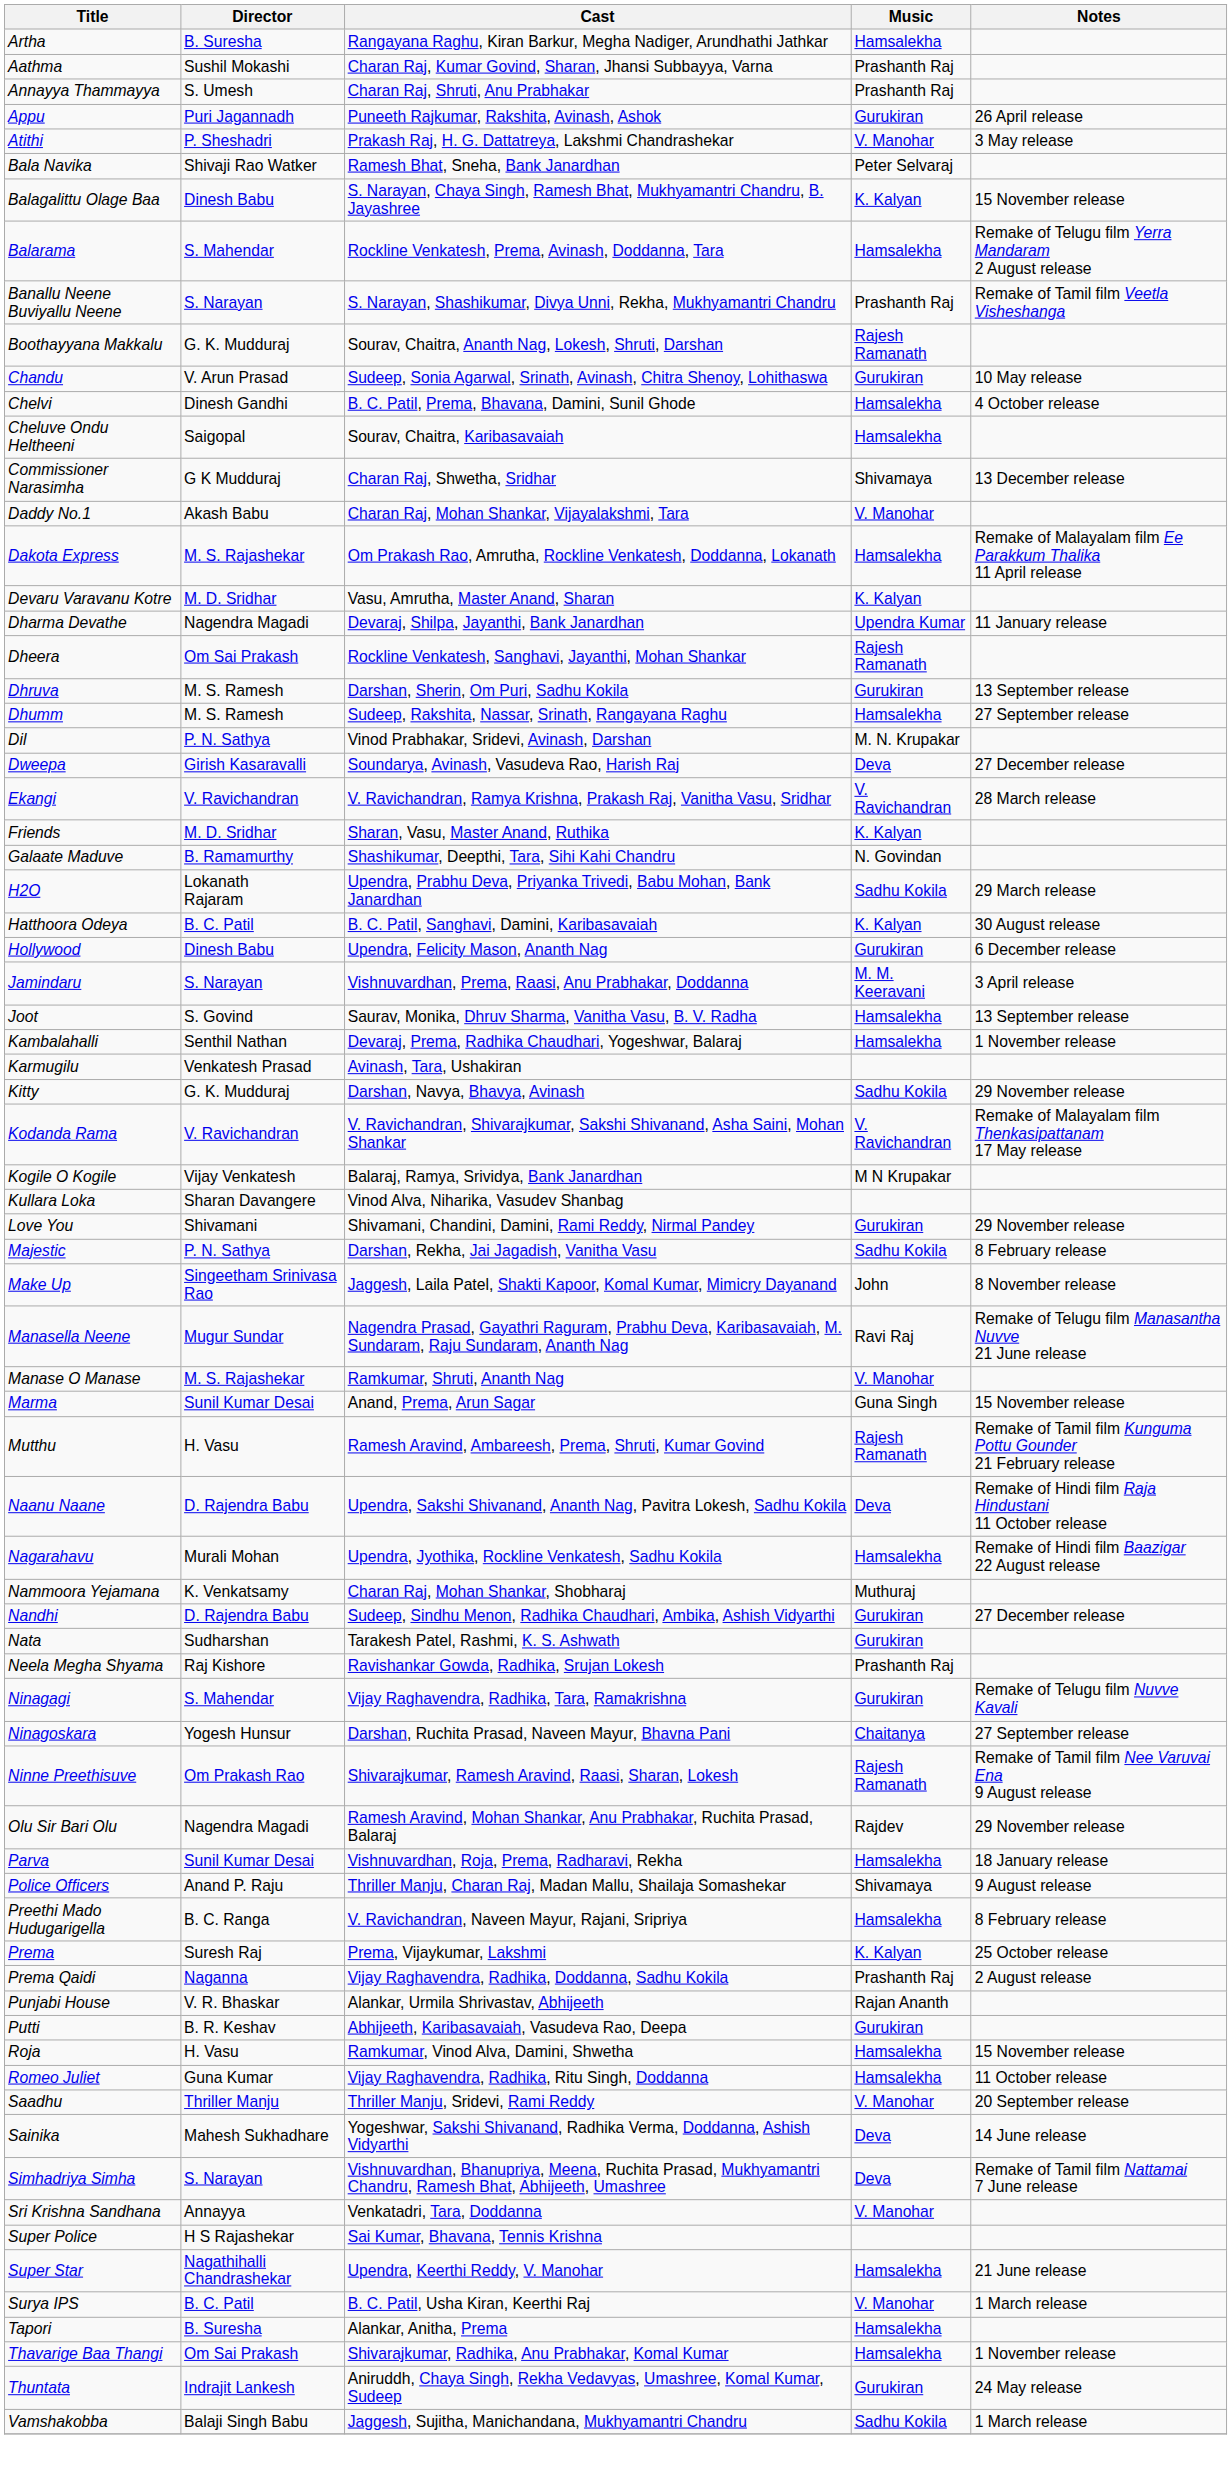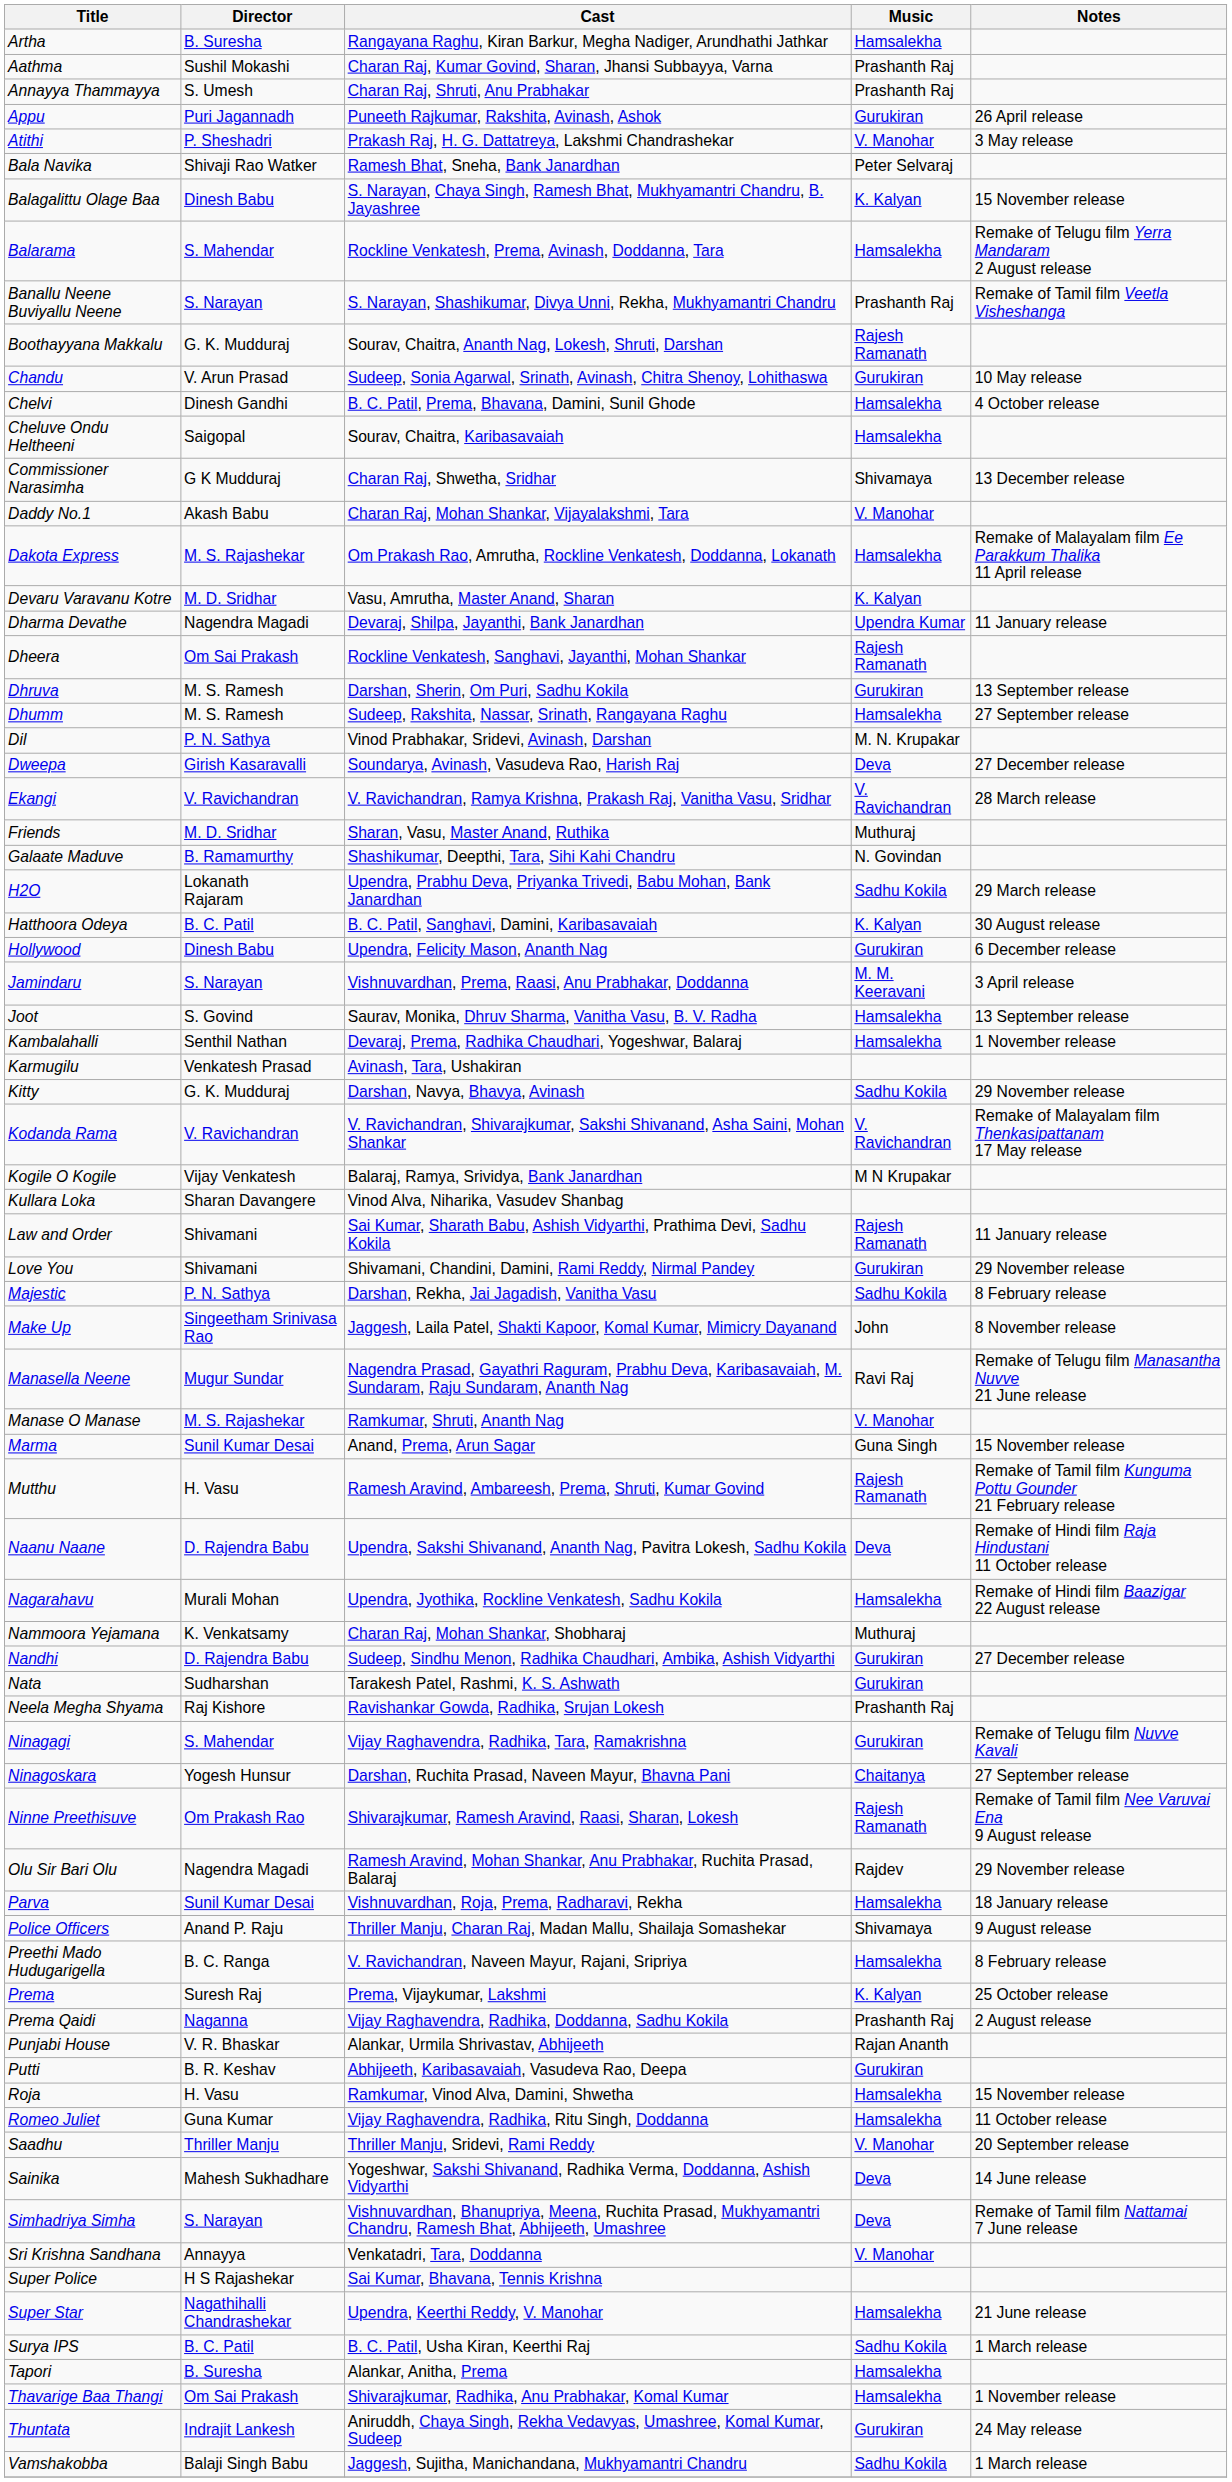Friends | Music: K. Kalyan -> Muthuraj
+ row: Law and Order | Shivamani | Sai Kumar, Sharath Babu, Ashish Vidyarthi, Prathima Devi, Sadhu Kokila | Rajesh Ramanath | 11 January release
Surya IPS | Music: V. Manohar -> Sadhu Kokila
